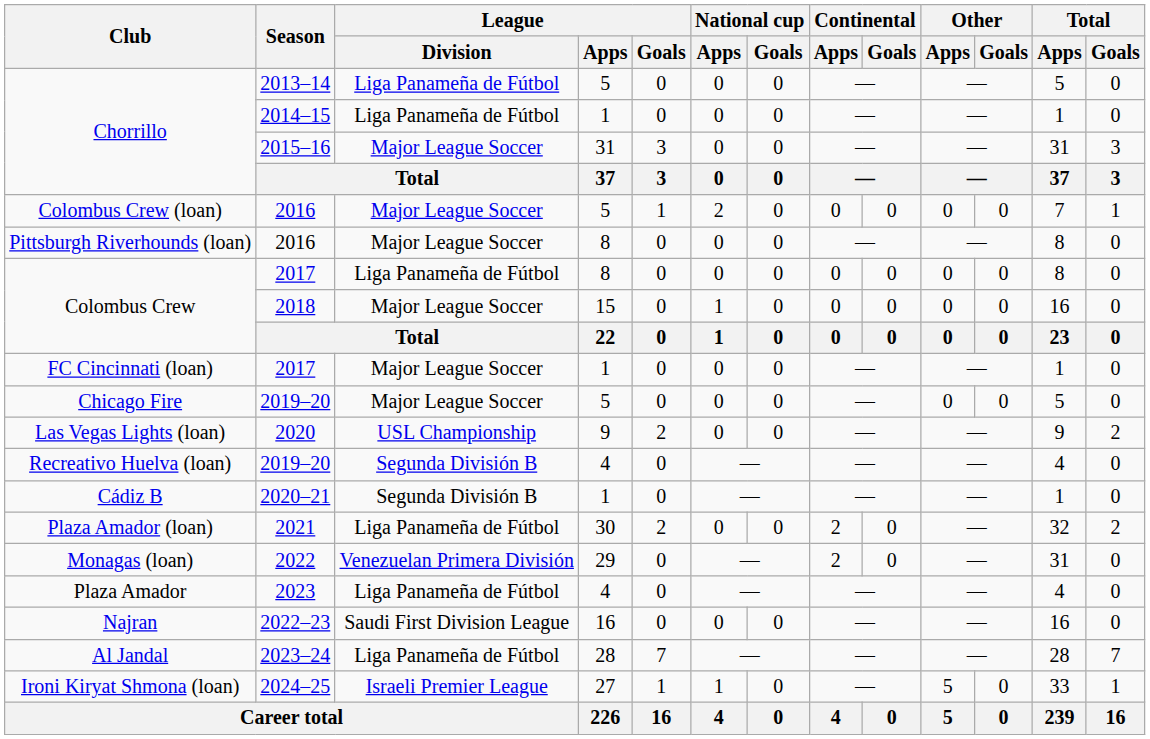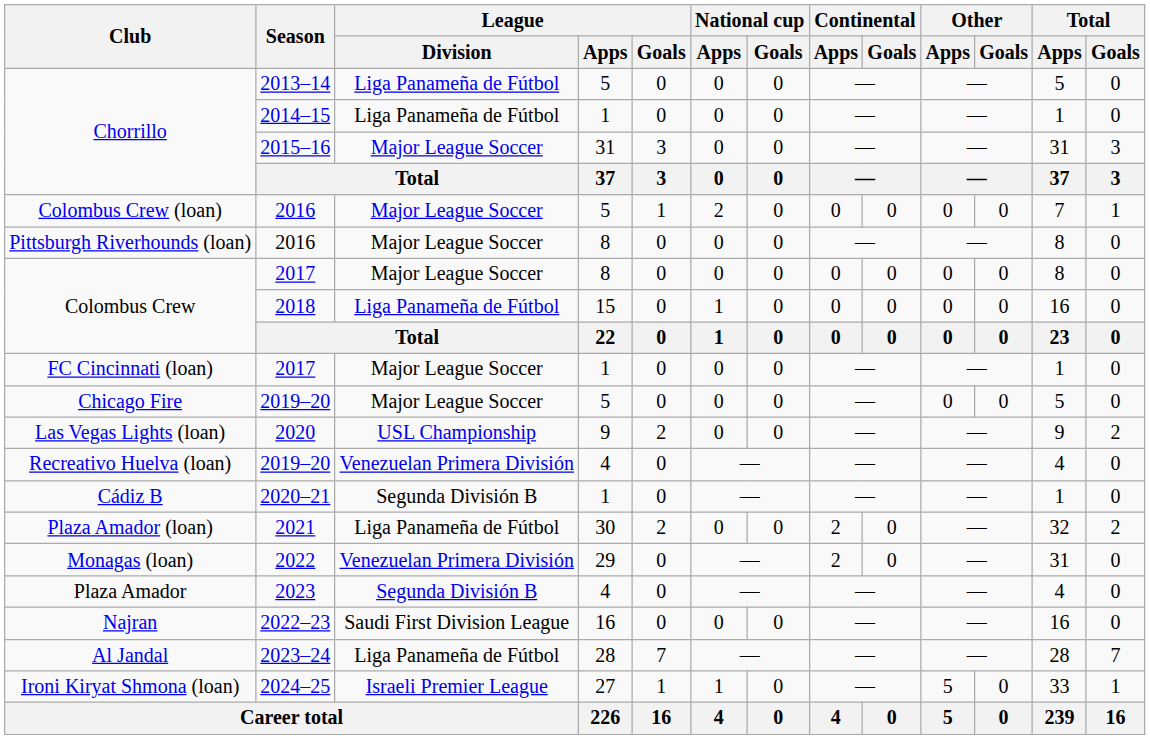Colombus Crew / 2017 | League / Division: Liga Panameña de Fútbol -> Major League Soccer
Colombus Crew / 2018 | League / Division: Major League Soccer -> Liga Panameña de Fútbol
Recreativo Huelva (loan) | League / Division: Segunda División B -> Venezuelan Primera División
Plaza Amador | League / Division: Liga Panameña de Fútbol -> Segunda División B
